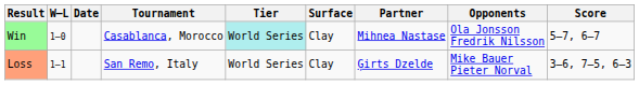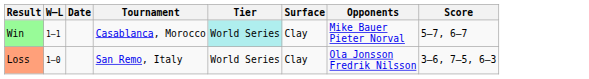- column: Partner | Mihnea Nastase | Ģirts Dzelde
Win | W–L: 1–0 -> 1–1
Win | Opponents: Ola Jonsson Fredrik Nilsson -> Mike Bauer Pieter Norval
Loss | W–L: 1–1 -> 1–0
Loss | Opponents: Mike Bauer Pieter Norval -> Ola Jonsson Fredrik Nilsson
